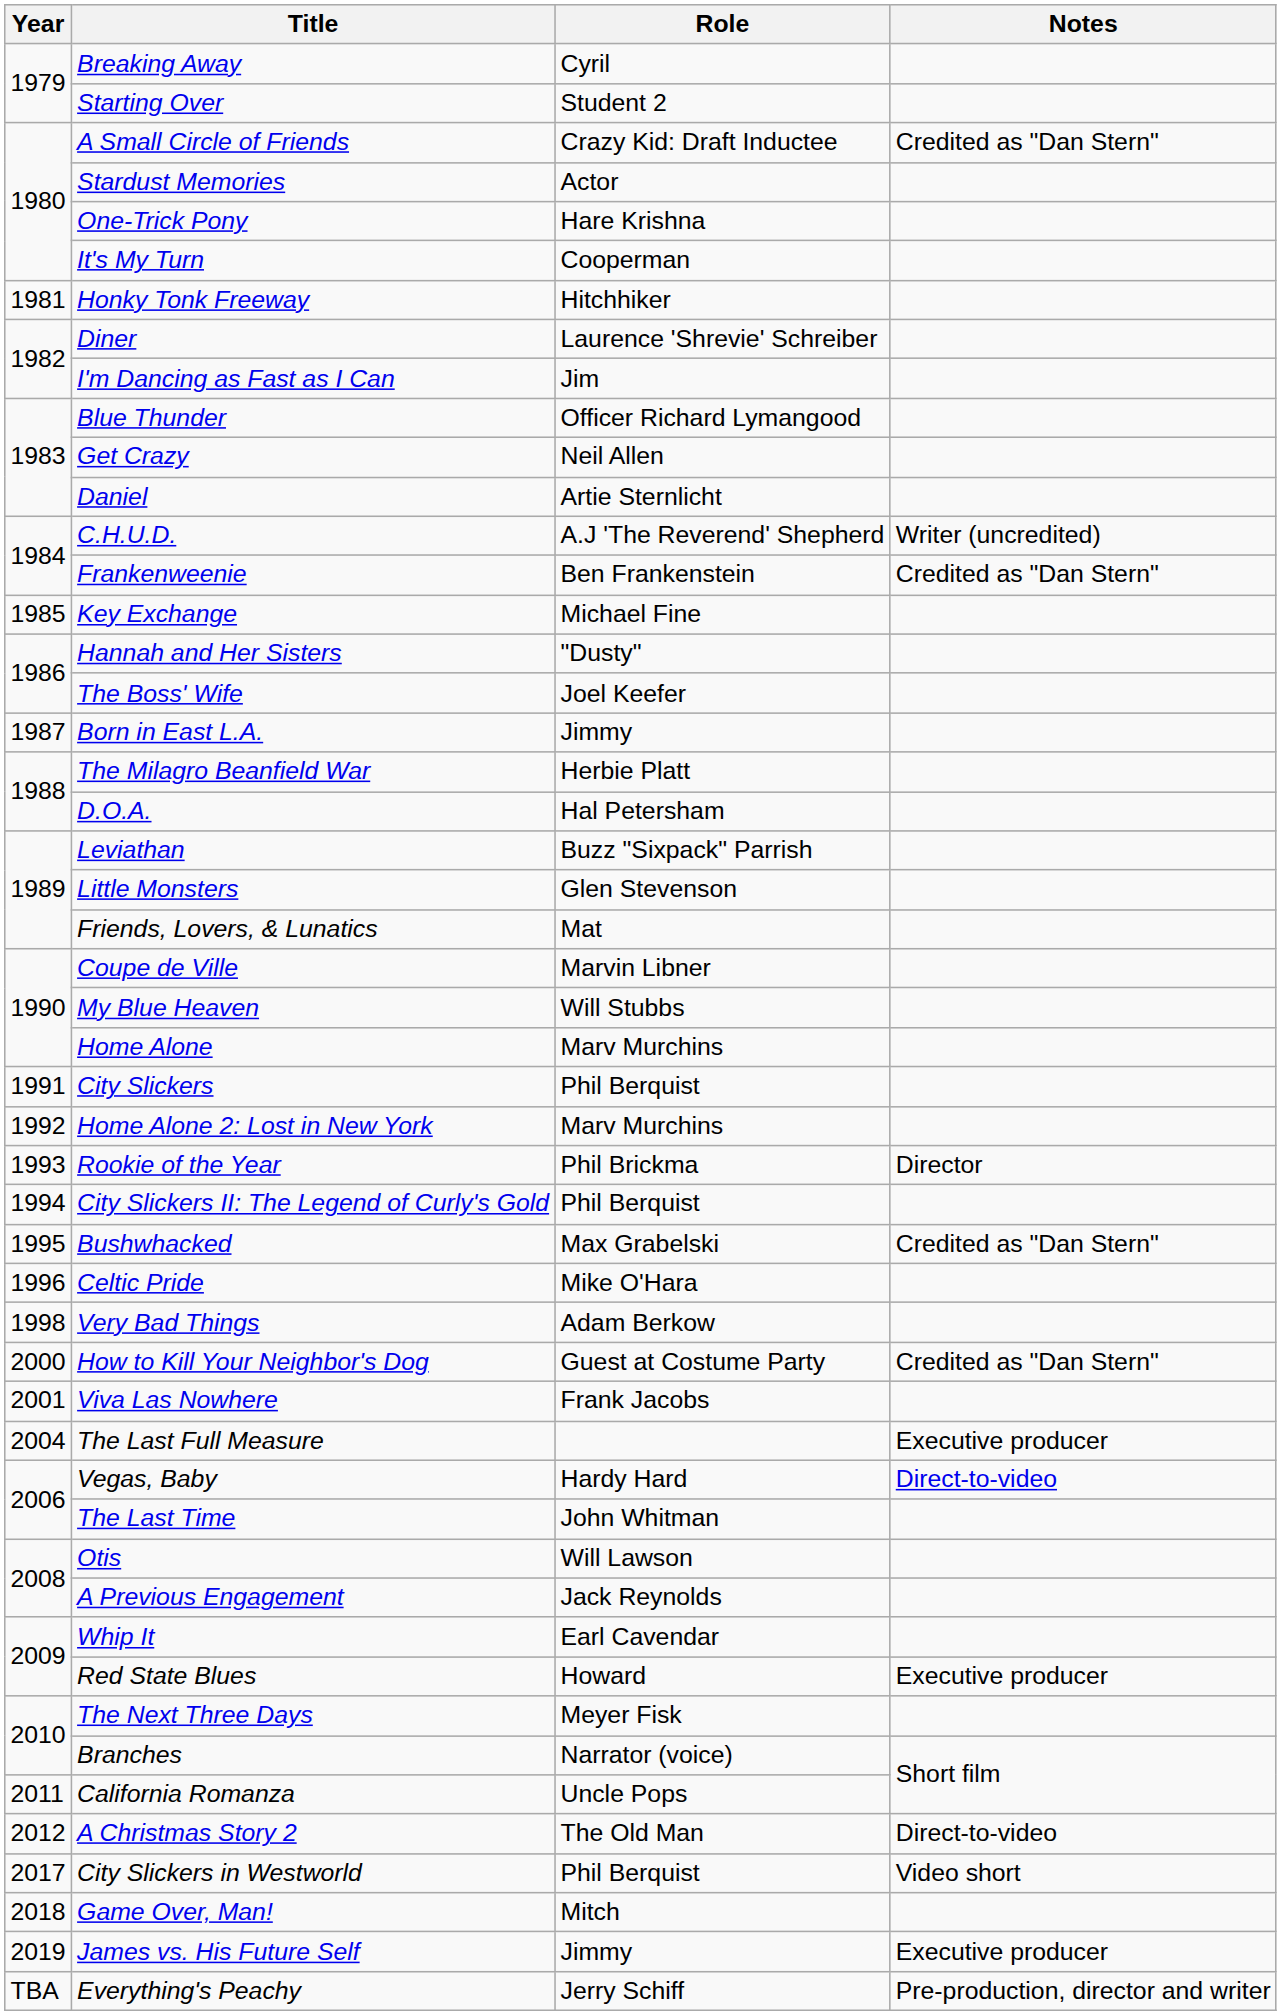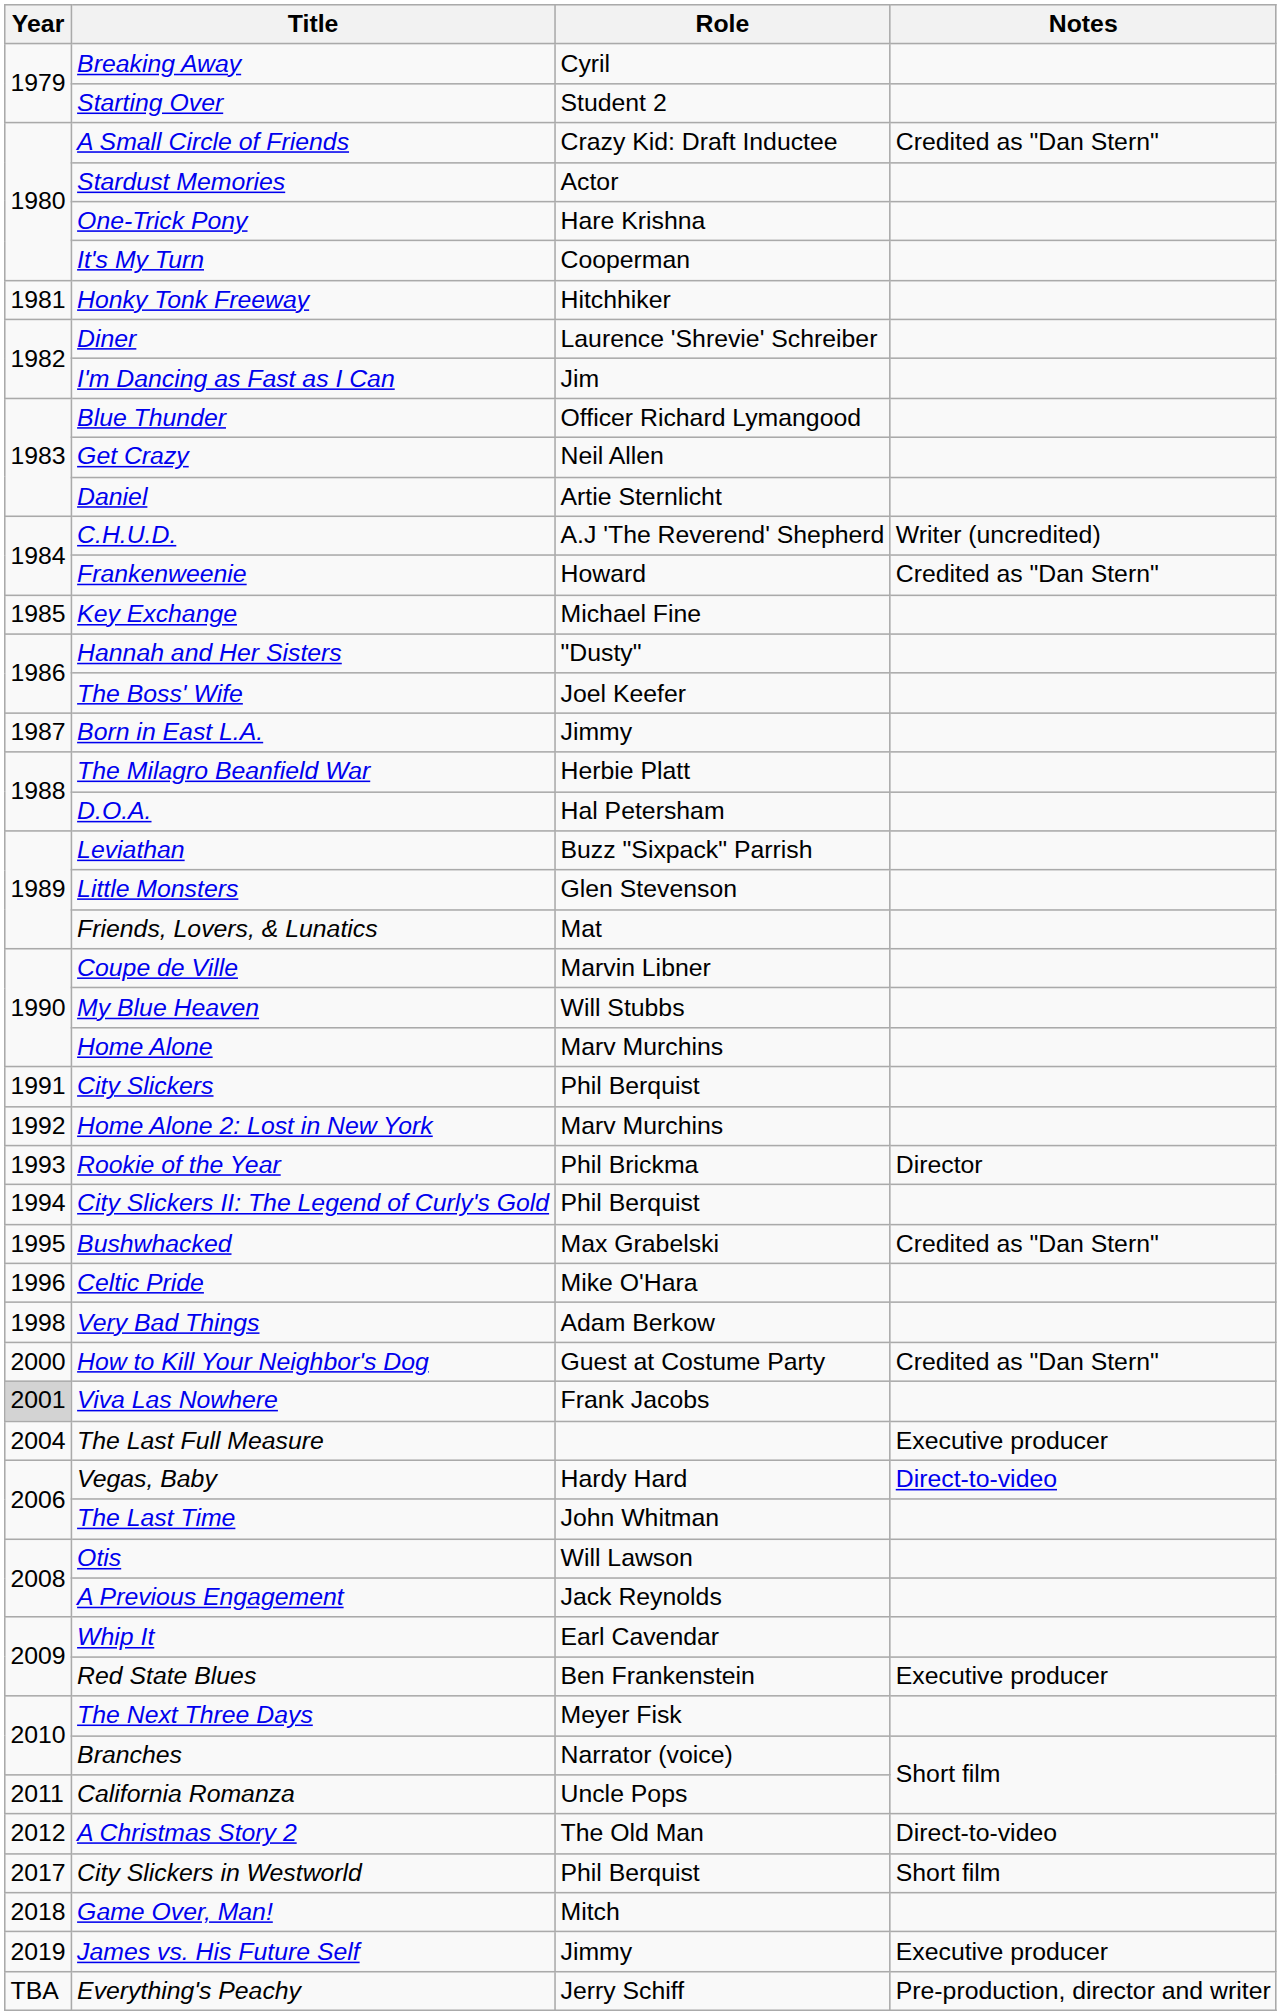Frankenweenie | Role: Ben Frankenstein -> Howard
Viva Las Nowhere | Year: no background -> lightgrey background
Red State Blues | Role: Howard -> Ben Frankenstein
City Slickers in Westworld | Notes: Video short -> Short film
